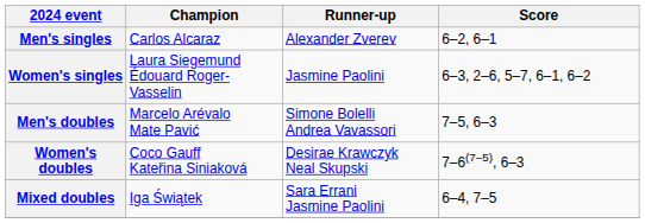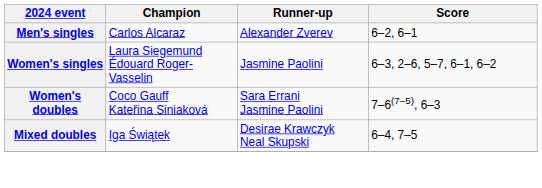- row: Men's doubles | Marcelo Arévalo Mate Pavić | Simone Bolelli Andrea Vavassori | 7–5, 6–3
Women's doubles | Runner-up: Desirae Krawczyk Neal Skupski -> Sara Errani Jasmine Paolini
Mixed doubles | Runner-up: Sara Errani Jasmine Paolini -> Desirae Krawczyk Neal Skupski
